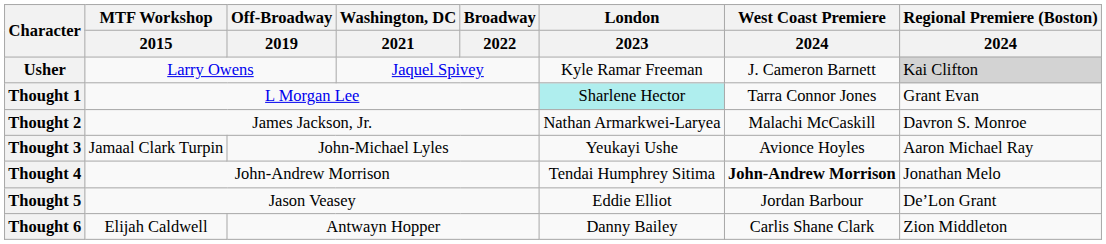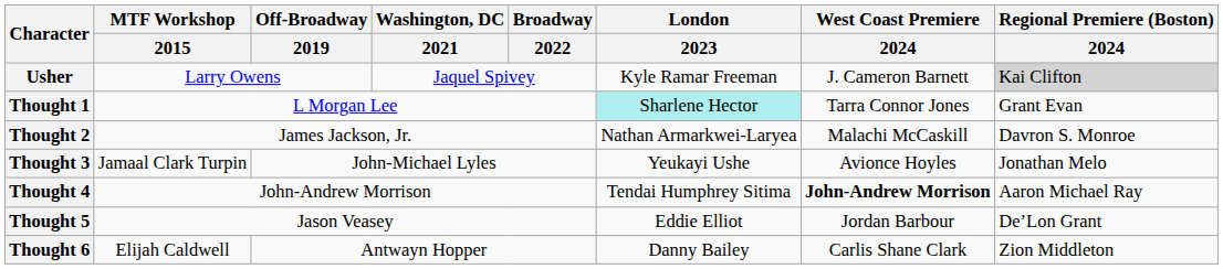Thought 3 | Regional Premiere (Boston) / 2024: Aaron Michael Ray -> Jonathan Melo
Thought 4 | Regional Premiere (Boston) / 2024: Jonathan Melo -> Aaron Michael Ray
